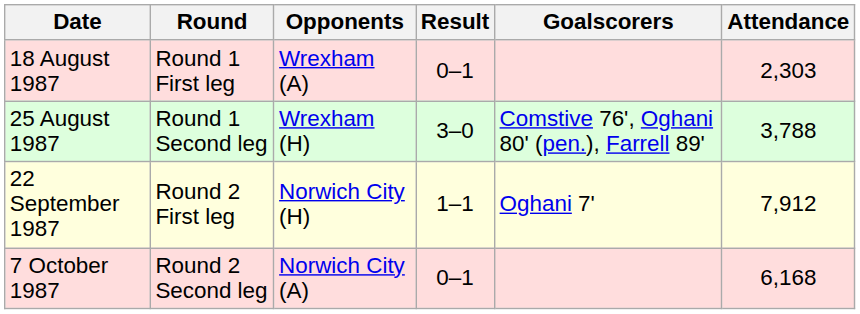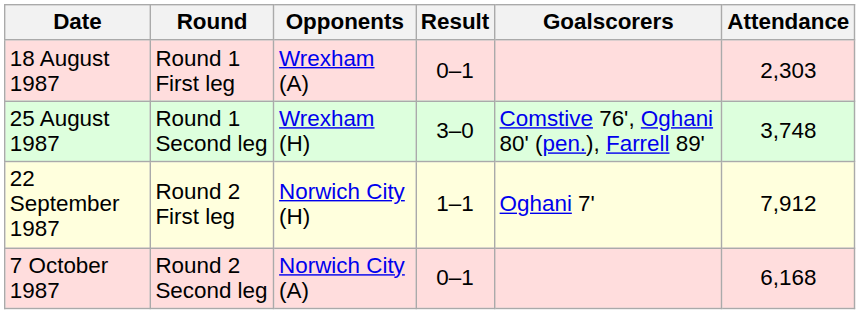25 August 1987 | Attendance: 3,788 -> 3,748
